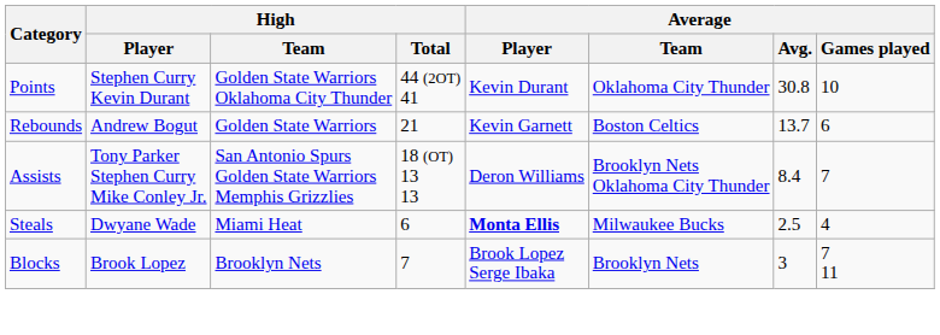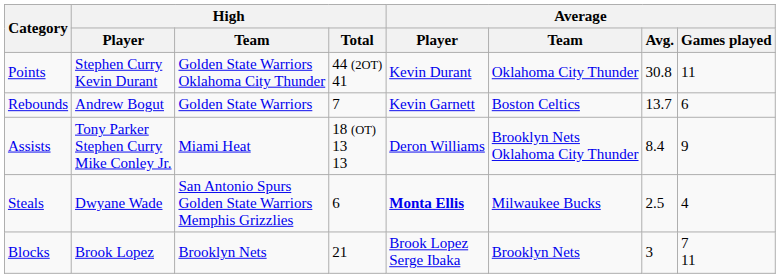Points | Average / Games played: 10 -> 11
Rebounds | High / Total: 21 -> 7
Assists | High / Team: San Antonio Spurs Golden State Warriors Memphis Grizzlies -> Miami Heat
Assists | Average / Games played: 7 -> 9
Steals | High / Team: Miami Heat -> San Antonio Spurs Golden State Warriors Memphis Grizzlies
Blocks | High / Total: 7 -> 21
